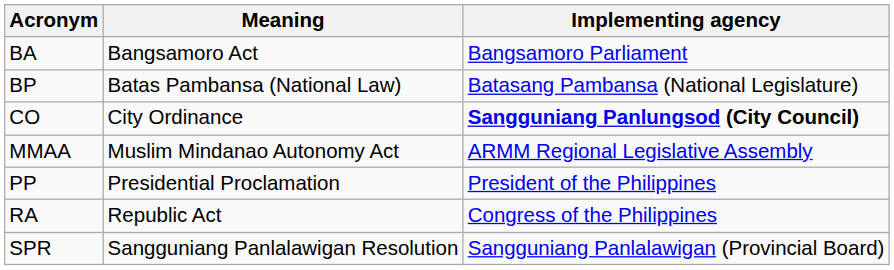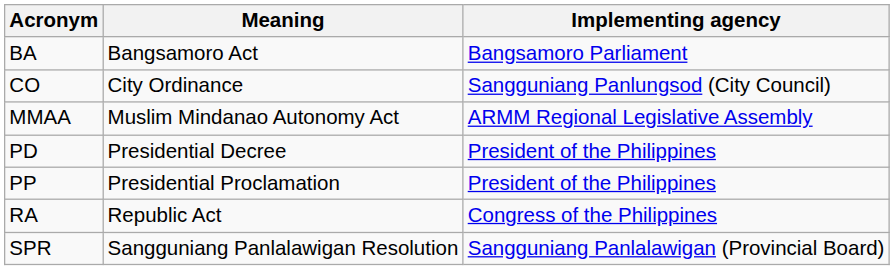- row: BP | Batas Pambansa (National Law) | Batasang Pambansa (National Legislature)
CO | Implementing agency: bold -> normal
+ row: PD | Presidential Decree | President of the Philippines
